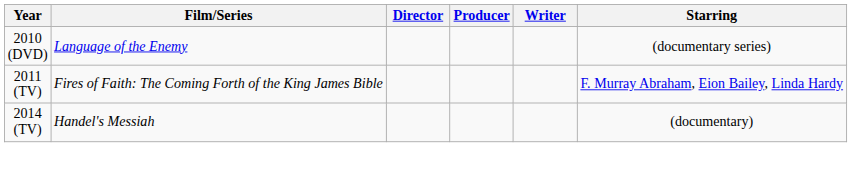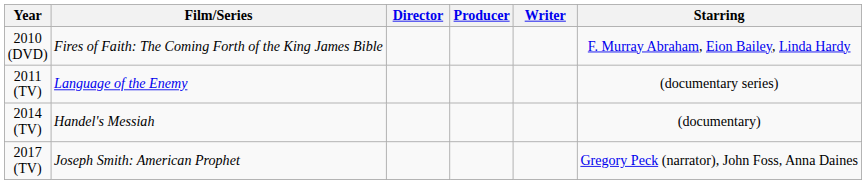2010 (DVD) | Film/Series: Language of the Enemy -> Fires of Faith: The Coming Forth of the King James Bible
2010 (DVD) | Starring: (documentary series) -> F. Murray Abraham, Eion Bailey, Linda Hardy
2011 (TV) | Film/Series: Fires of Faith: The Coming Forth of the King James Bible -> Language of the Enemy
2011 (TV) | Starring: F. Murray Abraham, Eion Bailey, Linda Hardy -> (documentary series)
+ row: 2017 (TV) | Joseph Smith: American Prophet | Gregory Peck (narrator), John Foss, Anna Daines
